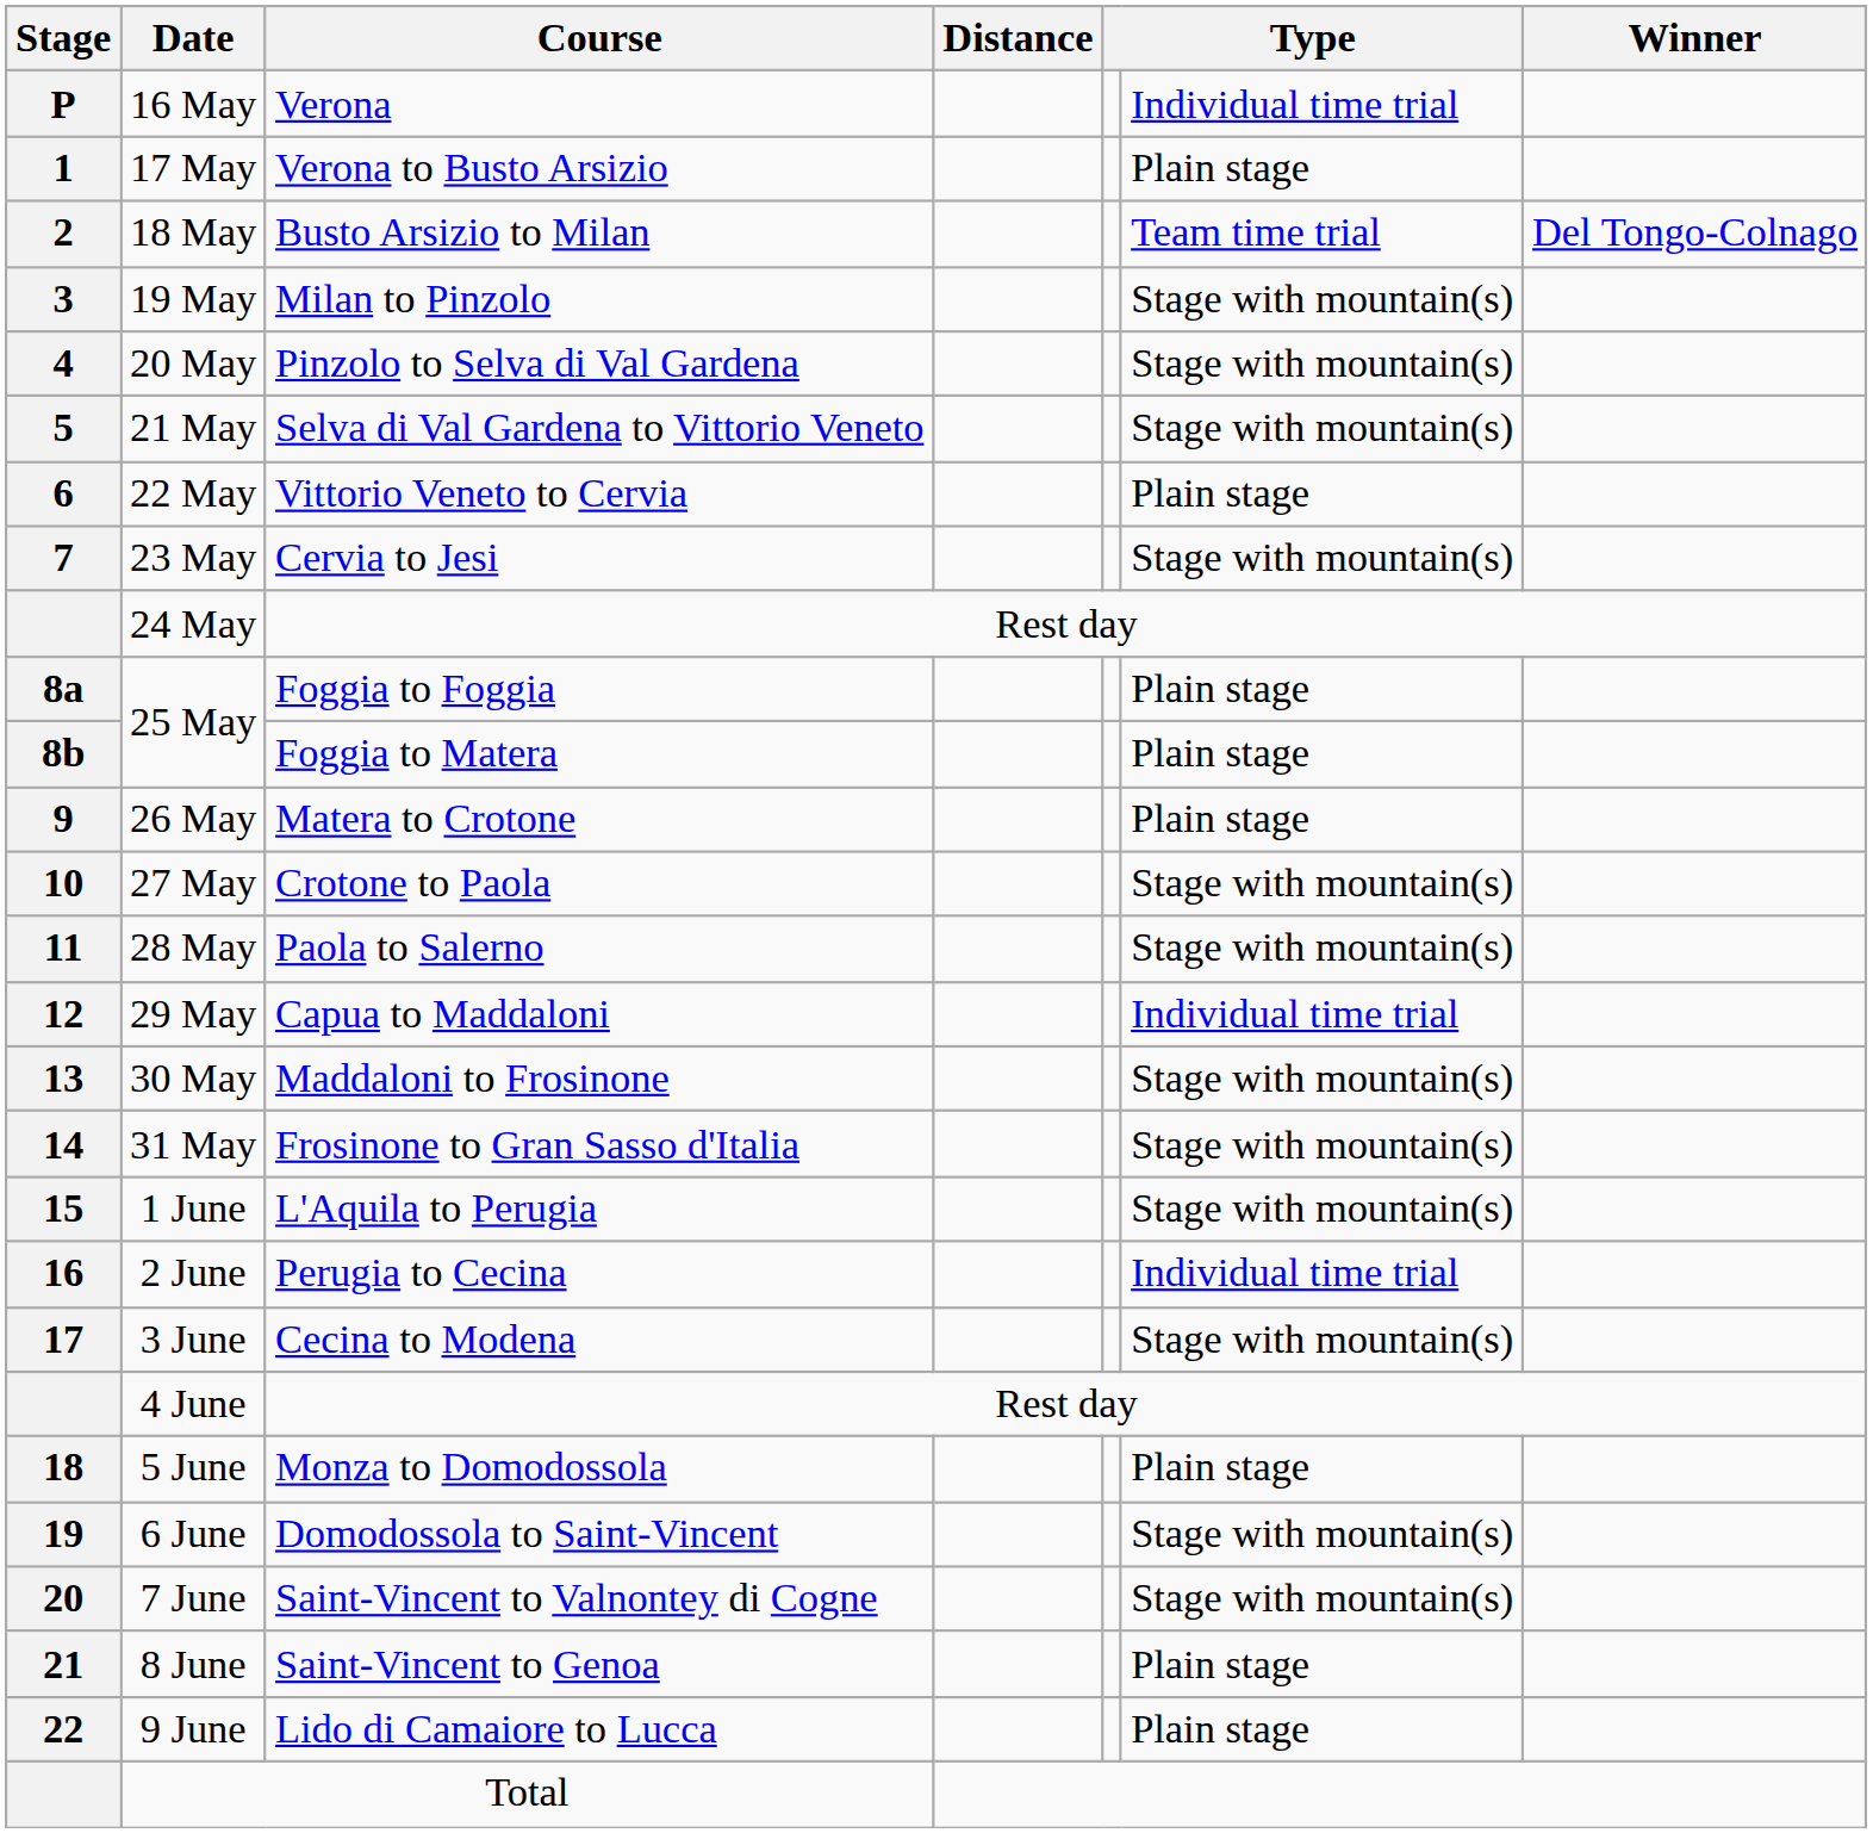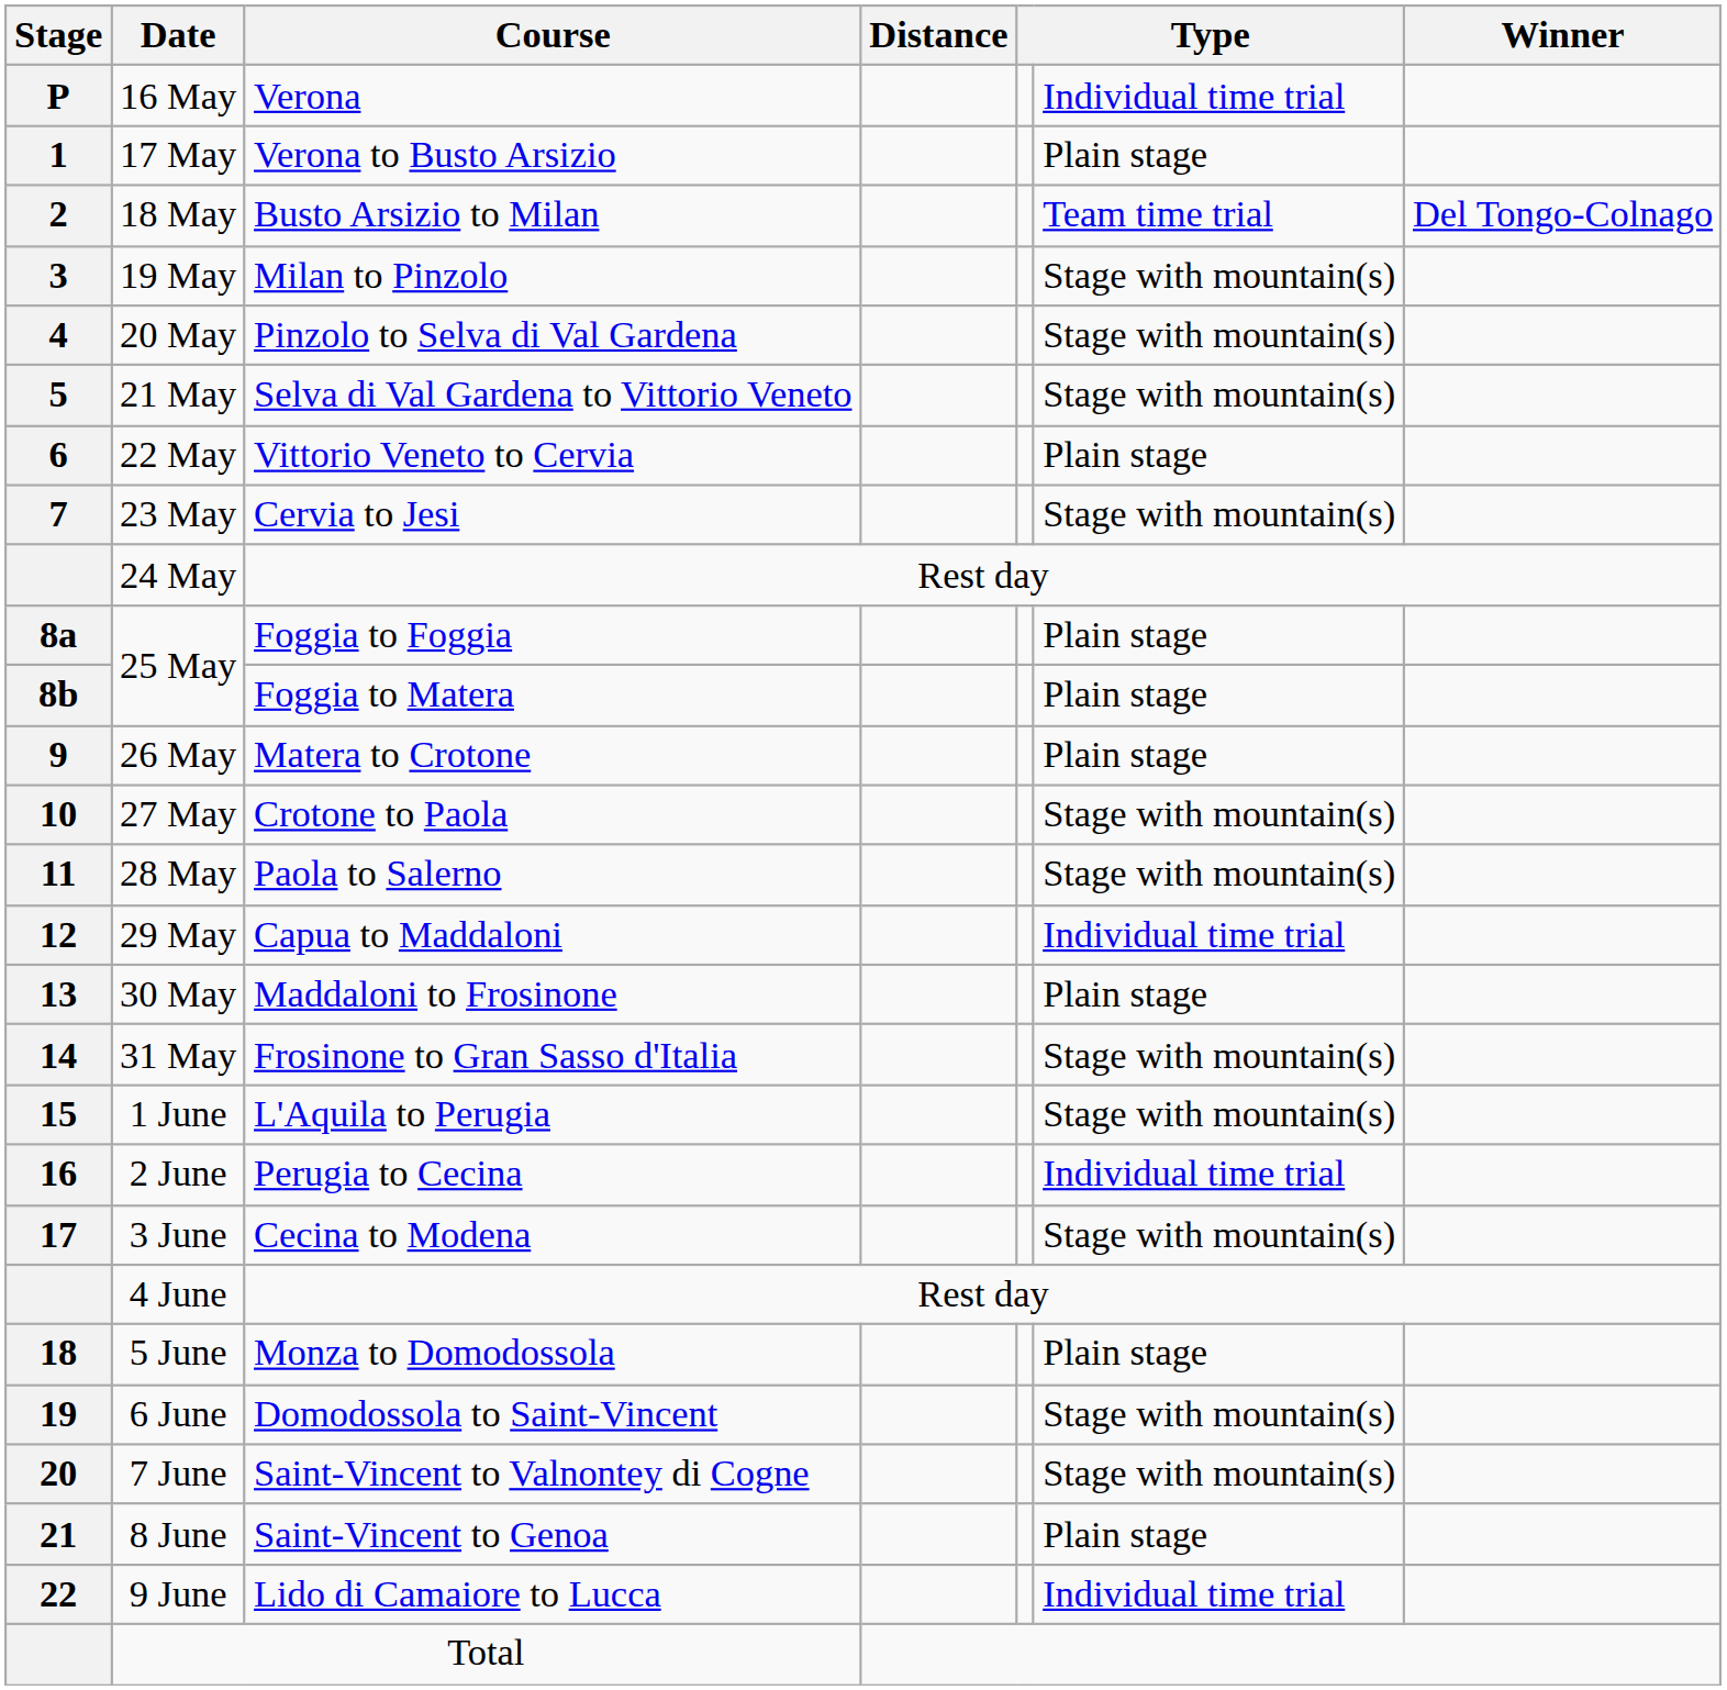30 May | column 6: Stage with mountain(s) -> Plain stage
9 June | column 6: Plain stage -> Individual time trial
